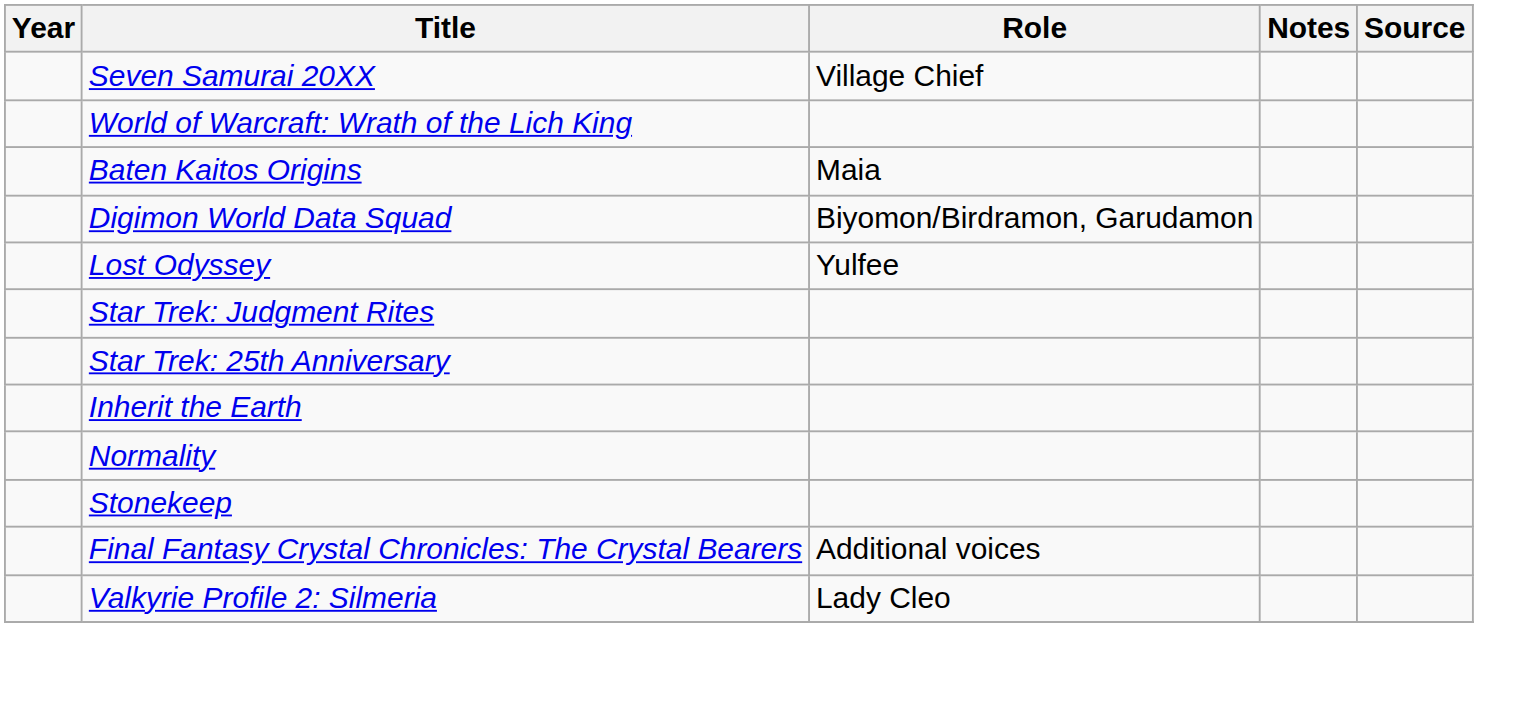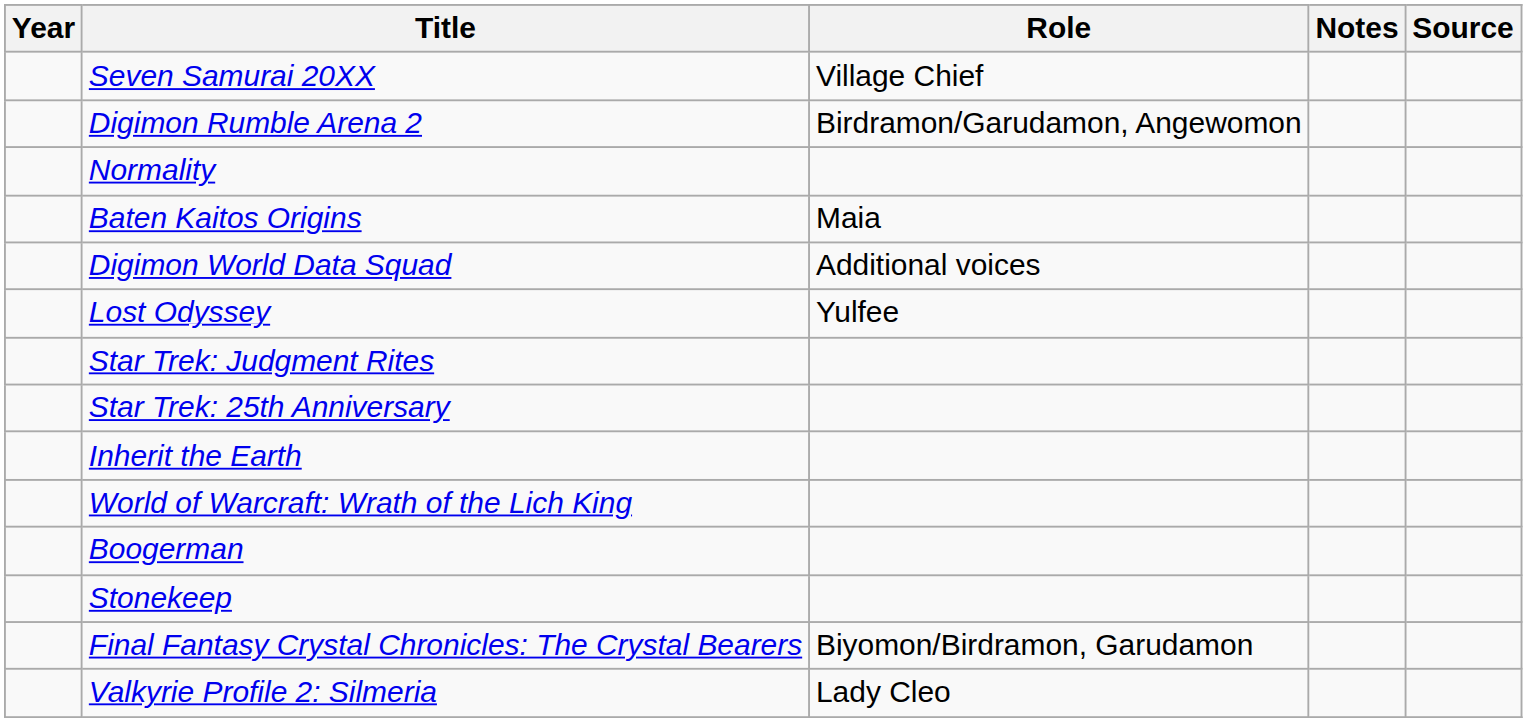+ row: Digimon Rumble Arena 2 | Birdramon/Garudamon, Angewomon
rows swapped: World of Warcraft: Wrath of the Lich King <-> Normality
Digimon World Data Squad | Role: Biyomon/Birdramon, Garudamon -> Additional voices
+ row: Boogerman
Final Fantasy Crystal Chronicles: The Crystal Bearers | Role: Additional voices -> Biyomon/Birdramon, Garudamon
